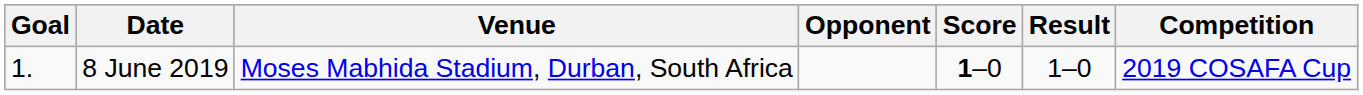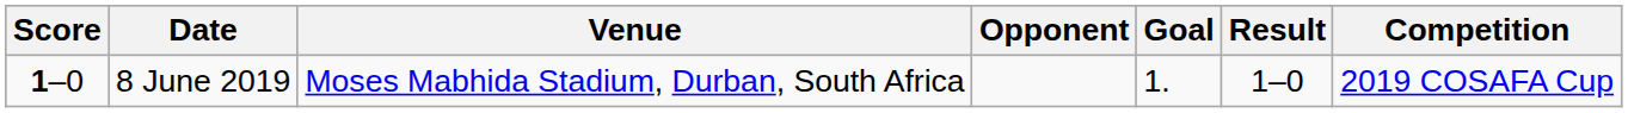columns swapped: Goal <-> Score
